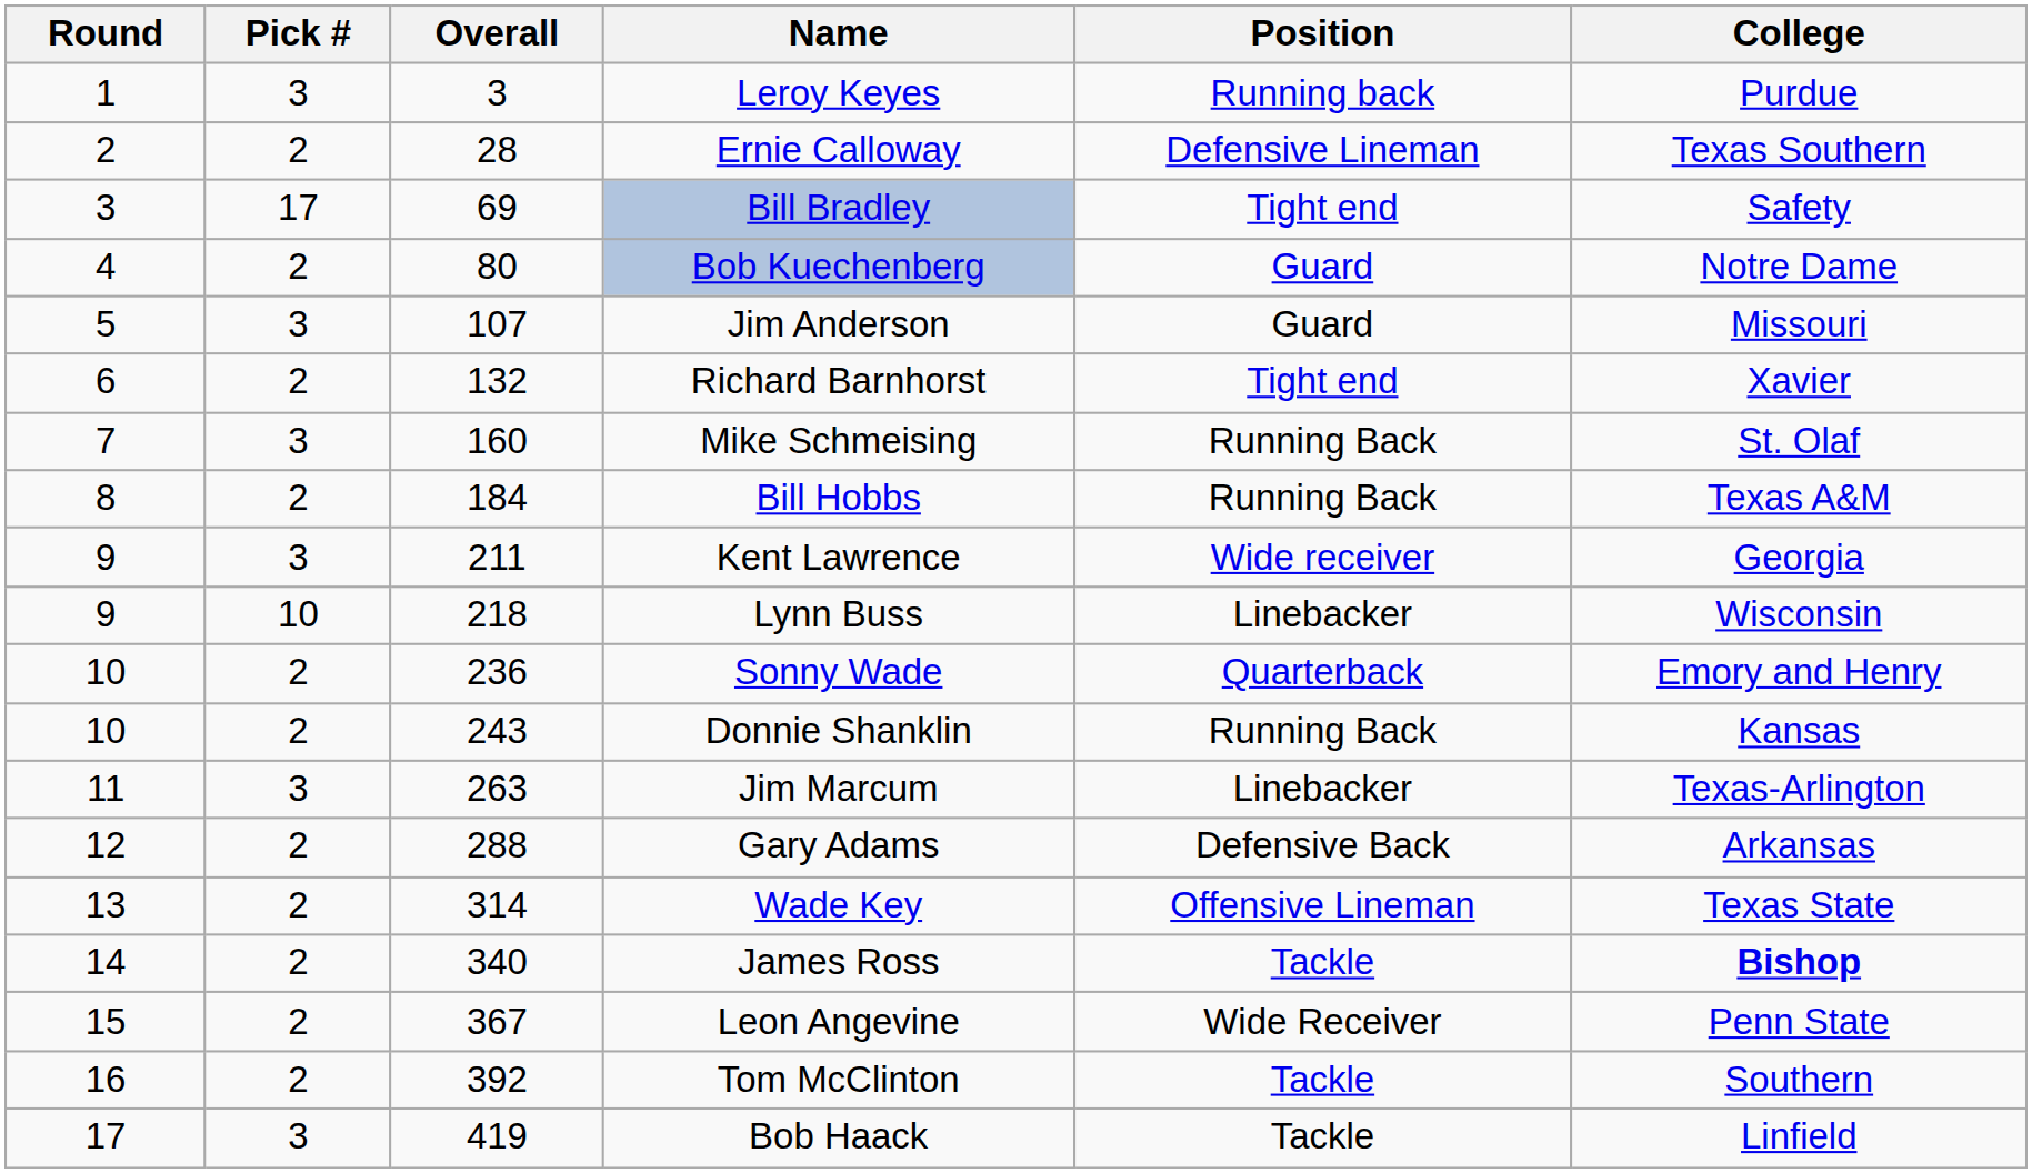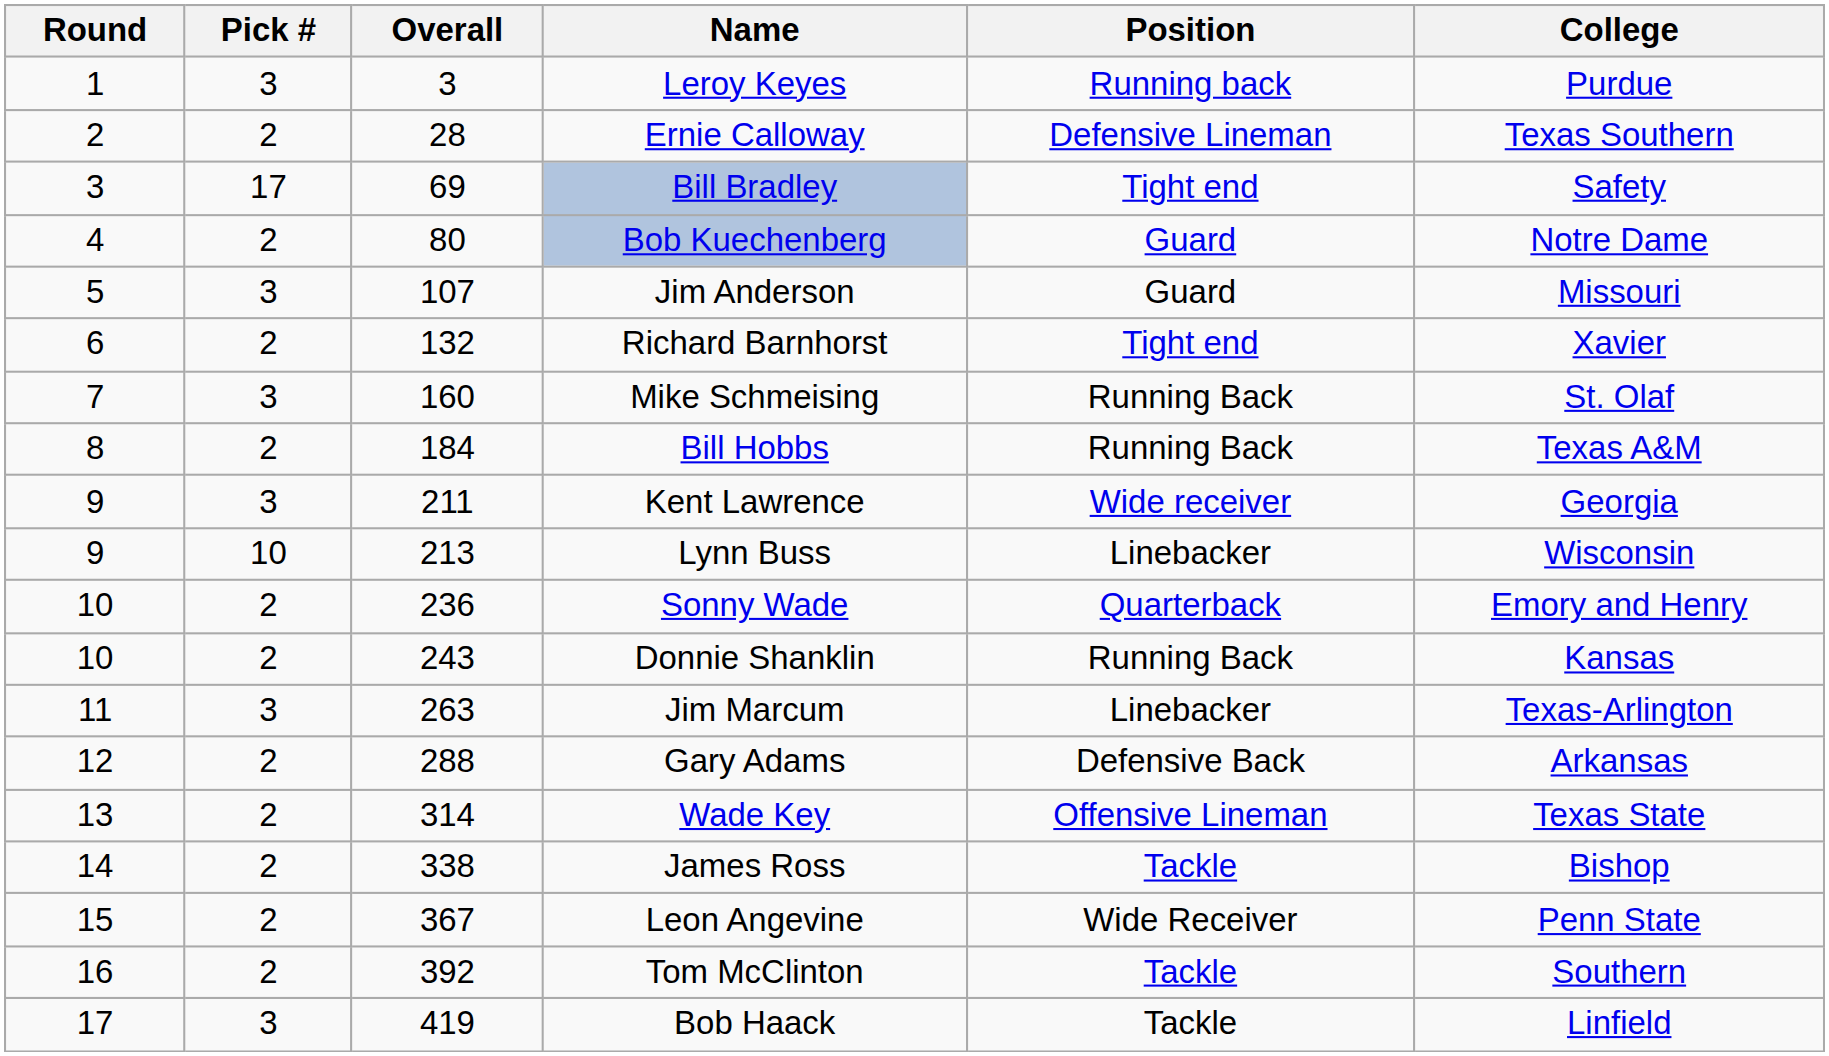Lynn Buss | Overall: 218 -> 213
James Ross | Overall: 340 -> 338
James Ross | College: bold -> normal
